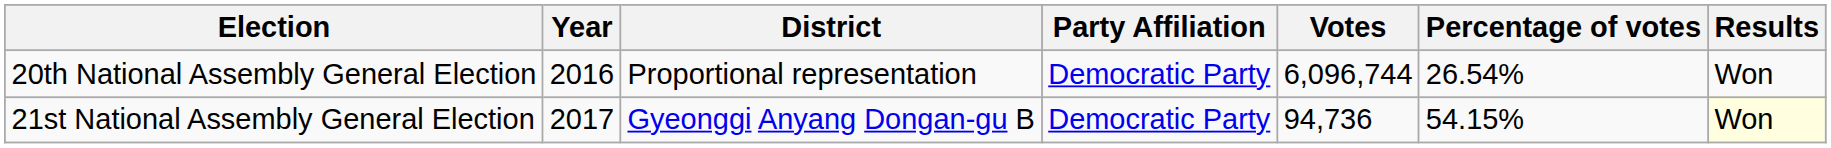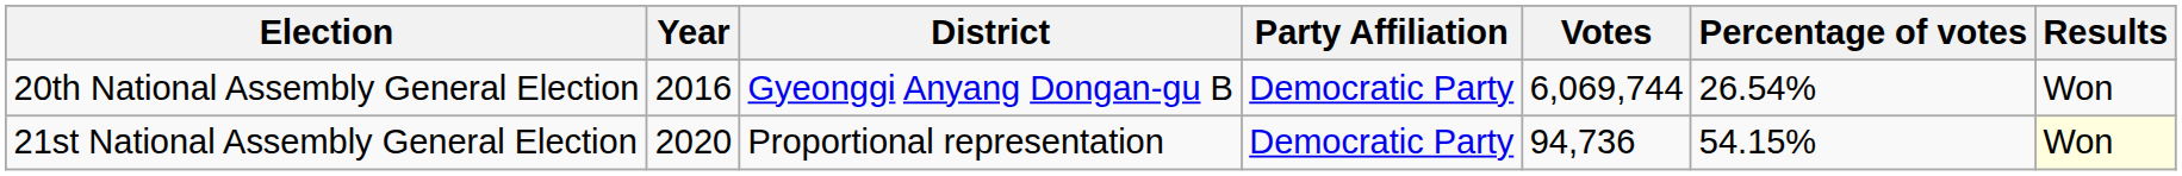20th National Assembly General Election | District: Proportional representation -> Gyeonggi Anyang Dongan-gu B
20th National Assembly General Election | Votes: 6,096,744 -> 6,069,744
21st National Assembly General Election | Year: 2017 -> 2020
21st National Assembly General Election | District: Gyeonggi Anyang Dongan-gu B -> Proportional representation
